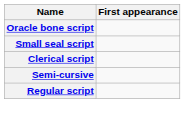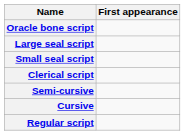+ row: Large seal script
+ row: Cursive
